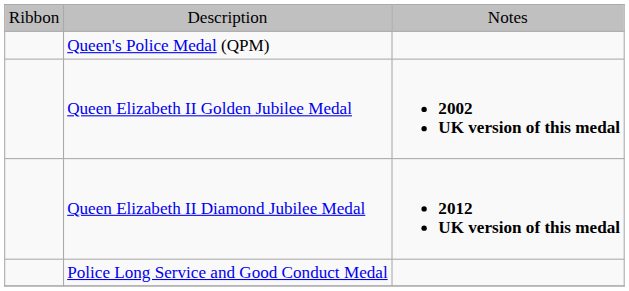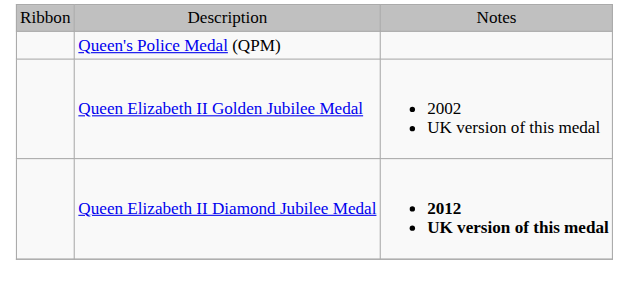Queen Elizabeth II Golden Jubilee Medal | column 3: bold -> normal
- row: Police Long Service and Good Conduct Medal
